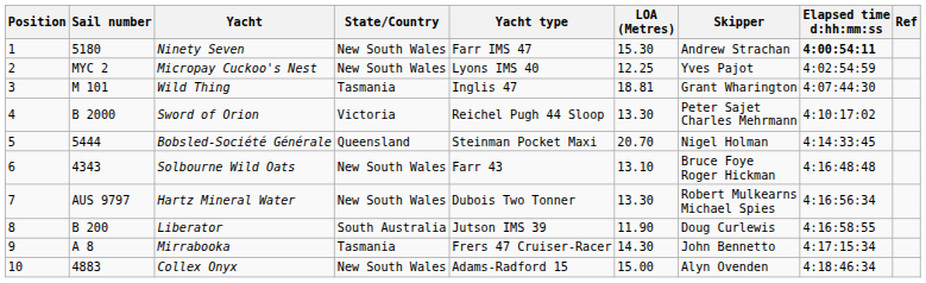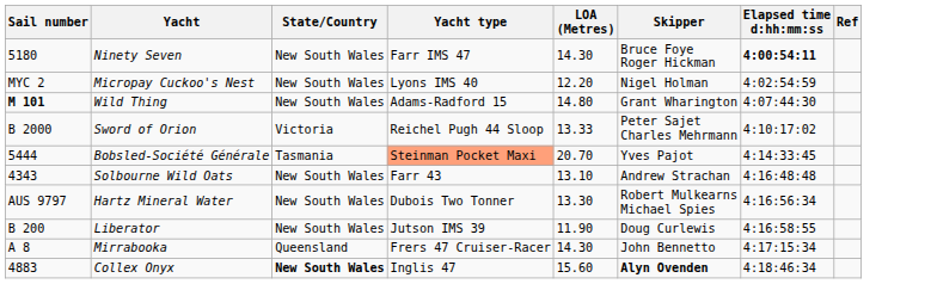- column: Position | 1 | 2 | 3 | 4 | 5 | 6 | 7 | 8 | 9 | 10
Ninety Seven | LOA (Metres): 15.30 -> 14.30
Ninety Seven | Skipper: Andrew Strachan -> Bruce Foye Roger Hickman
Micropay Cuckoo's Nest | LOA (Metres): 12.25 -> 12.20
Micropay Cuckoo's Nest | Skipper: Yves Pajot -> Nigel Holman
Wild Thing | Sail number: normal -> bold
Wild Thing | State/Country: Tasmania -> New South Wales
Wild Thing | Yacht type: Inglis 47 -> Adams-Radford 15
Wild Thing | LOA (Metres): 18.81 -> 14.80
Sword of Orion | LOA (Metres): 13.30 -> 13.33
Bobsled-Société Générale | State/Country: Queensland -> Tasmania
Bobsled-Société Générale | Yacht type: no background -> lightsalmon background
Bobsled-Société Générale | Skipper: Nigel Holman -> Yves Pajot
Solbourne Wild Oats | Skipper: Bruce Foye Roger Hickman -> Andrew Strachan
Liberator | State/Country: South Australia -> New South Wales
Mirrabooka | State/Country: Tasmania -> Queensland
Collex Onyx | State/Country: normal -> bold
Collex Onyx | Yacht type: Adams-Radford 15 -> Inglis 47
Collex Onyx | LOA (Metres): 15.00 -> 15.60
Collex Onyx | Skipper: normal -> bold
